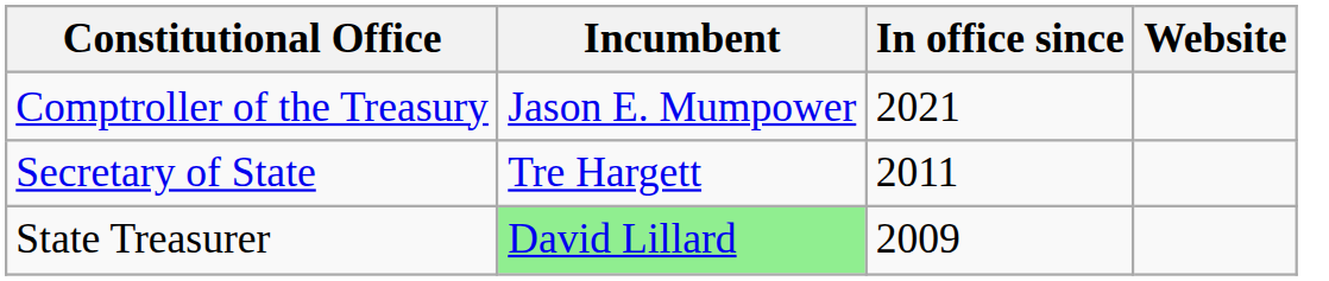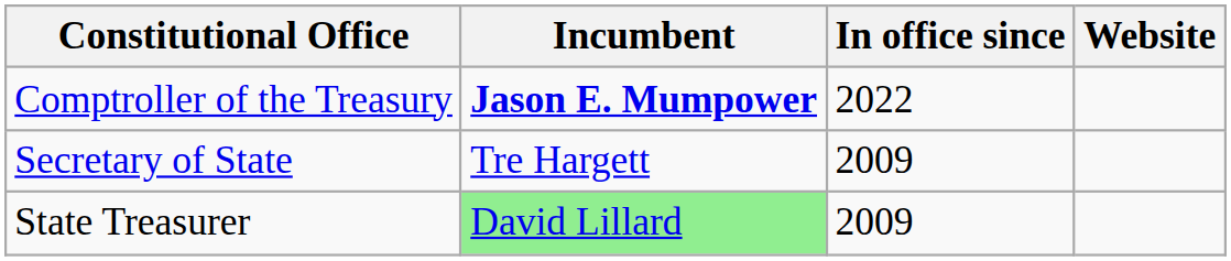Comptroller of the Treasury | Incumbent: normal -> bold
Comptroller of the Treasury | In office since: 2021 -> 2022
Secretary of State | In office since: 2011 -> 2009
